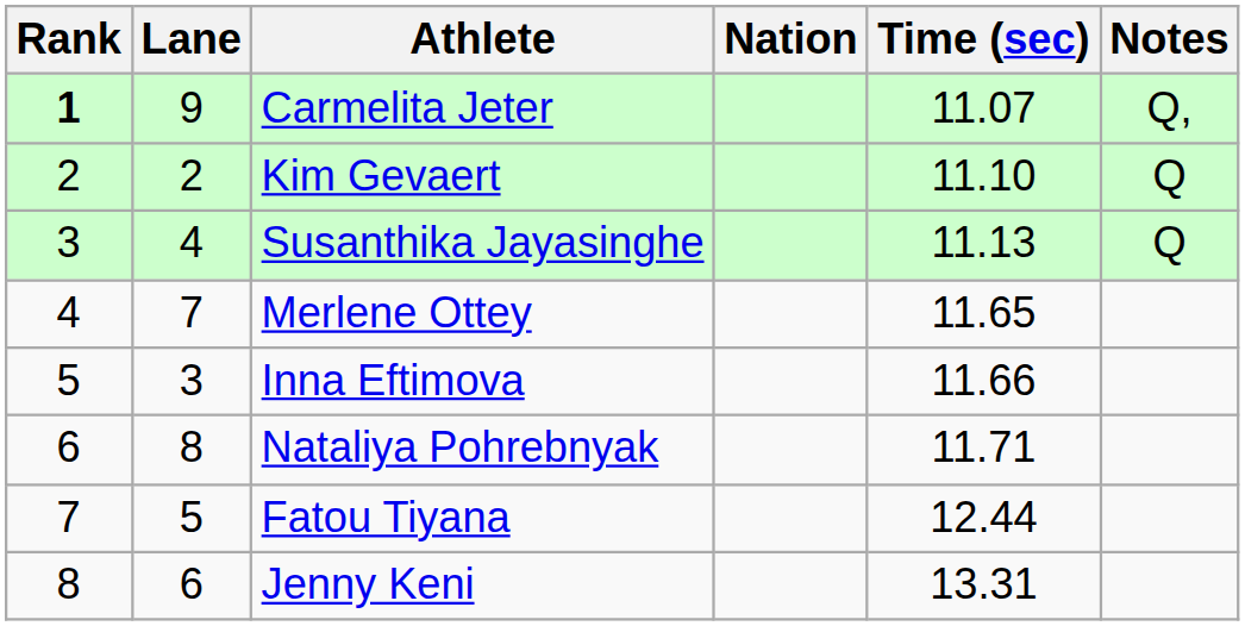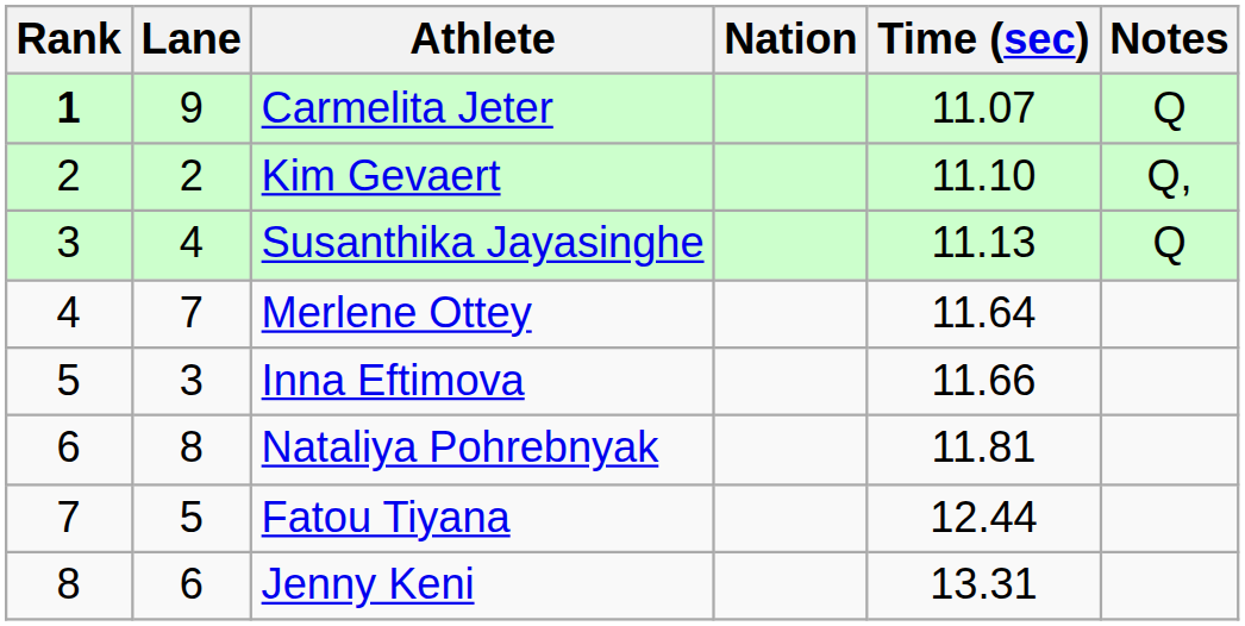Carmelita Jeter | Notes: Q, -> Q
Kim Gevaert | Notes: Q -> Q,
Merlene Ottey | Time (sec): 11.65 -> 11.64
Nataliya Pohrebnyak | Time (sec): 11.71 -> 11.81
